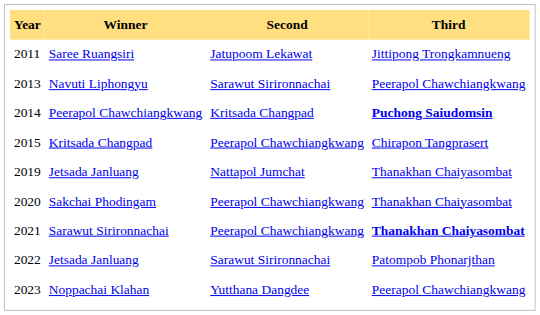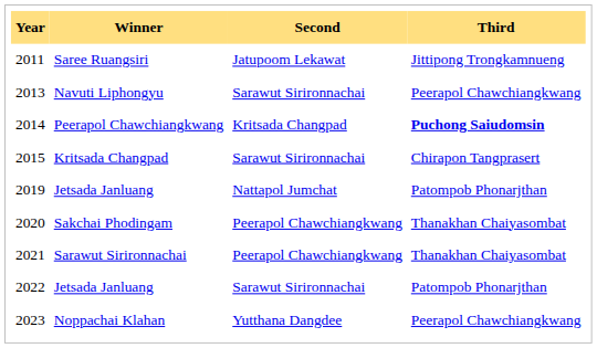2015 | Second: Peerapol Chawchiangkwang -> Sarawut Sirironnachai
2019 | Third: Thanakhan Chaiyasombat -> Patompob Phonarjthan
2021 | Third: bold -> normal
